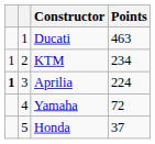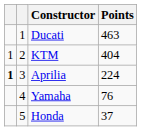KTM | Points: 234 -> 404
Yamaha | Points: 72 -> 76
